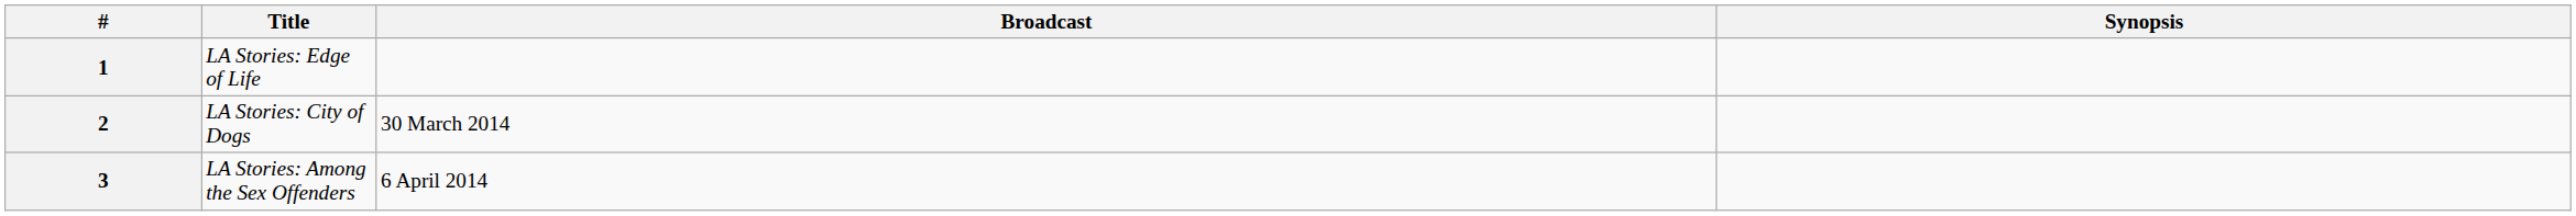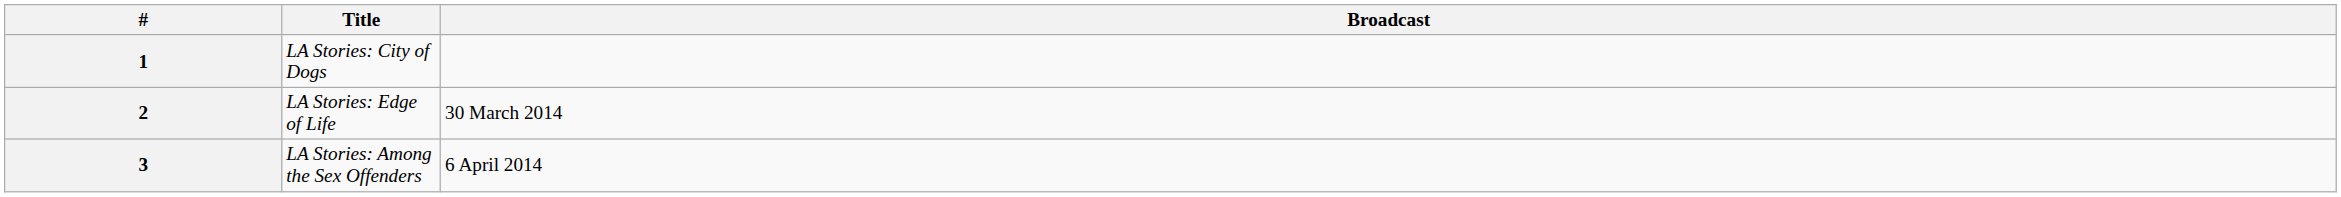- column: Synopsis
1 | Title: LA Stories: Edge of Life -> LA Stories: City of Dogs
2 | Title: LA Stories: City of Dogs -> LA Stories: Edge of Life
